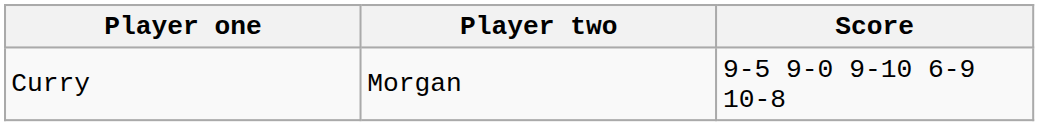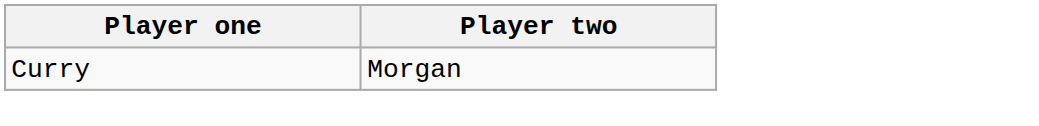- column: Score | 9-5 9-0 9-10 6-9 10-8
